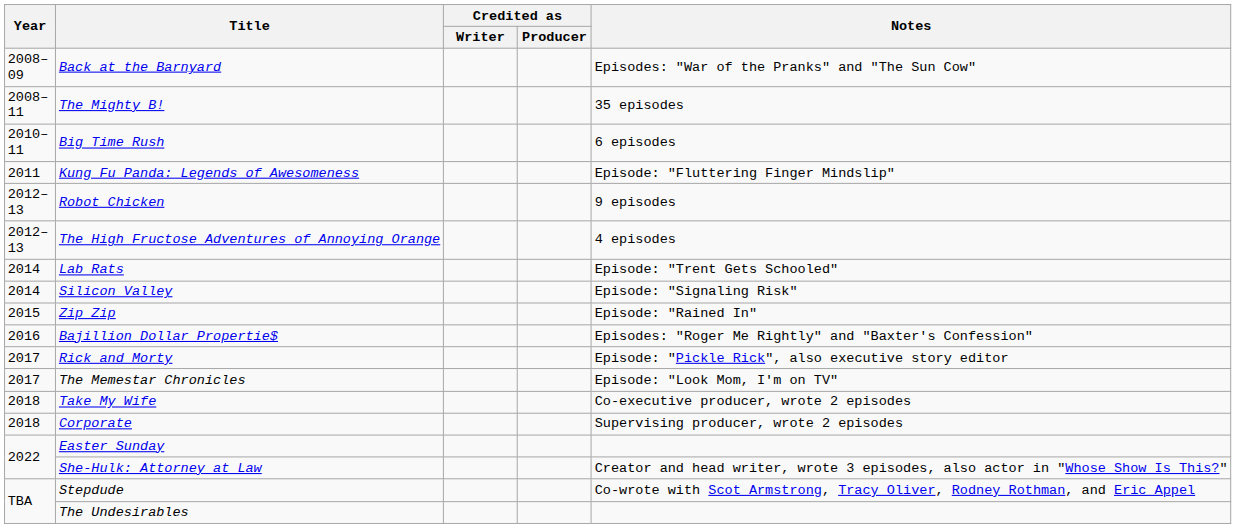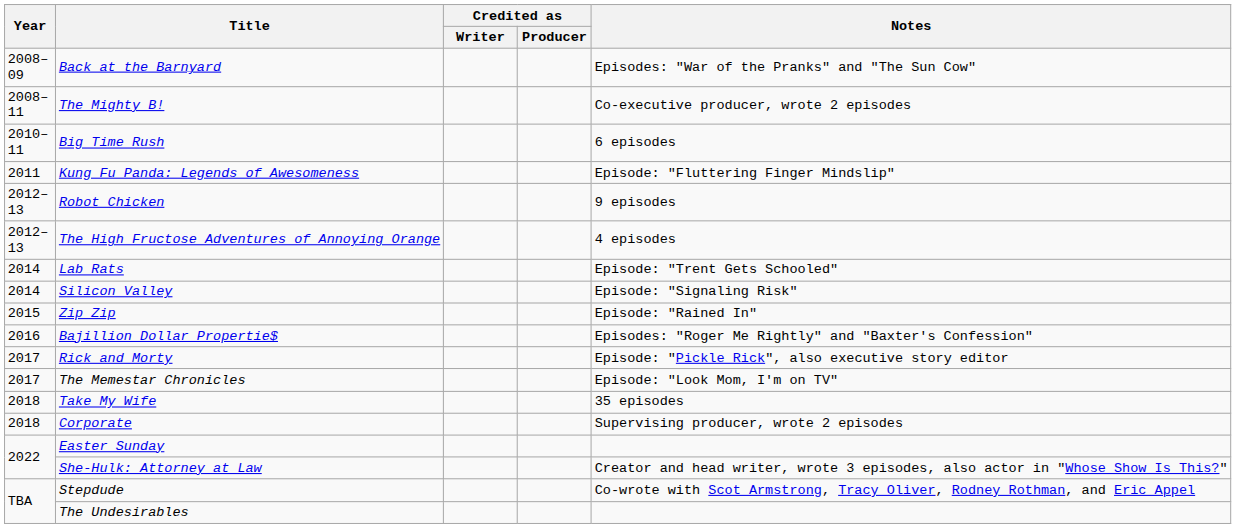The Mighty B! | Notes: 35 episodes -> Co-executive producer, wrote 2 episodes
Take My Wife | Notes: Co-executive producer, wrote 2 episodes -> 35 episodes
